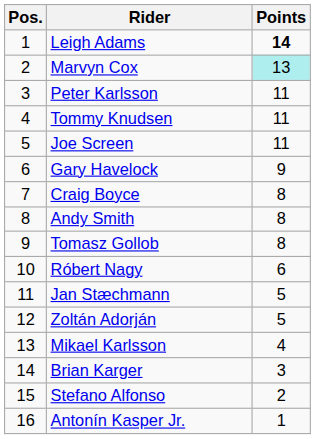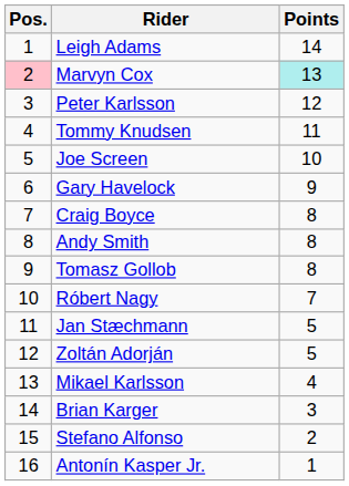Leigh Adams | Points: bold -> normal
Marvyn Cox | Pos.: no background -> pink background
Peter Karlsson | Points: 11 -> 12
Joe Screen | Points: 11 -> 10
Róbert Nagy | Points: 6 -> 7
